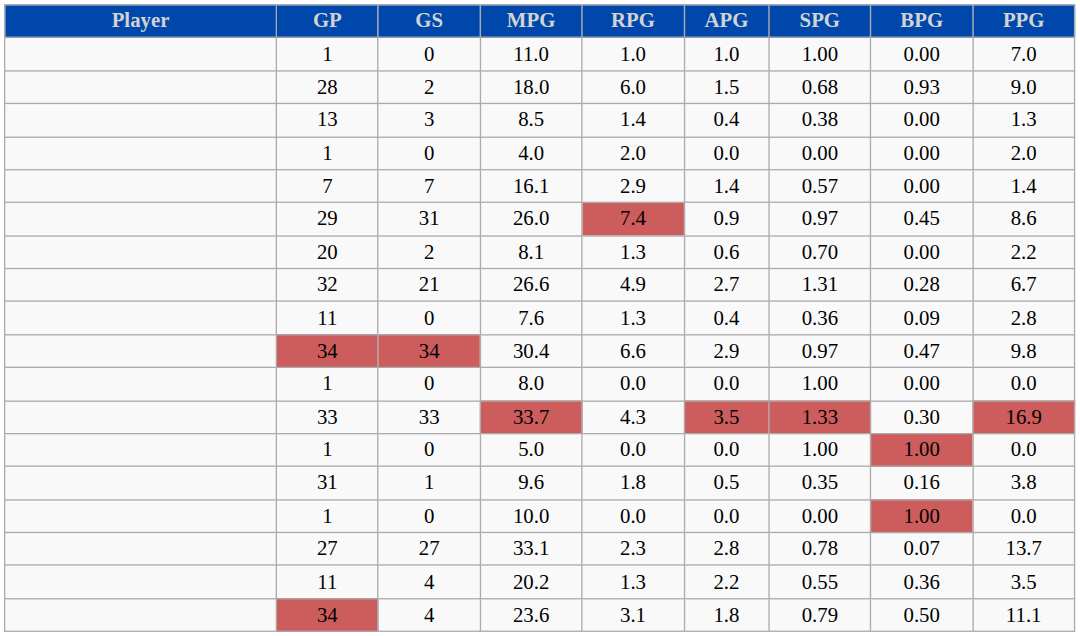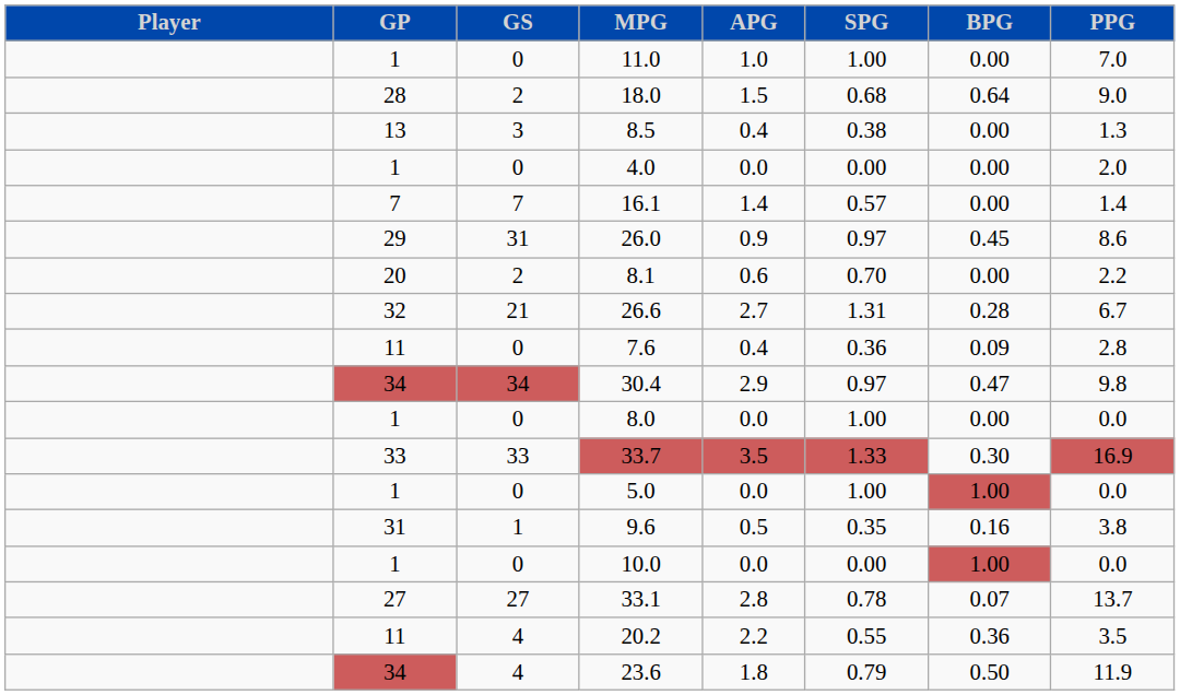- column: RPG | 1.0 | 6.0 | 1.4 | 2.0 | 2.9 | 7.4 | 1.3 | 4.9 | 1.3 | 6.6 | 0.0 | 4.3 | 0.0 | 1.8 | 0.0 | 2.3 | 1.3 | 3.1
18.0 | BPG: 0.93 -> 0.64
23.6 | PPG: 11.1 -> 11.9
